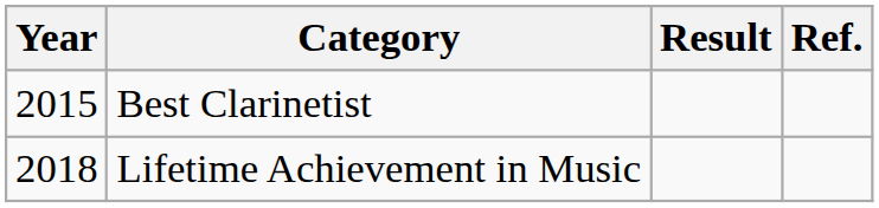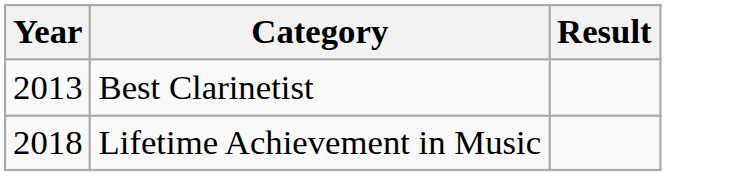- column: Ref.
Best Clarinetist | Year: 2015 -> 2013
